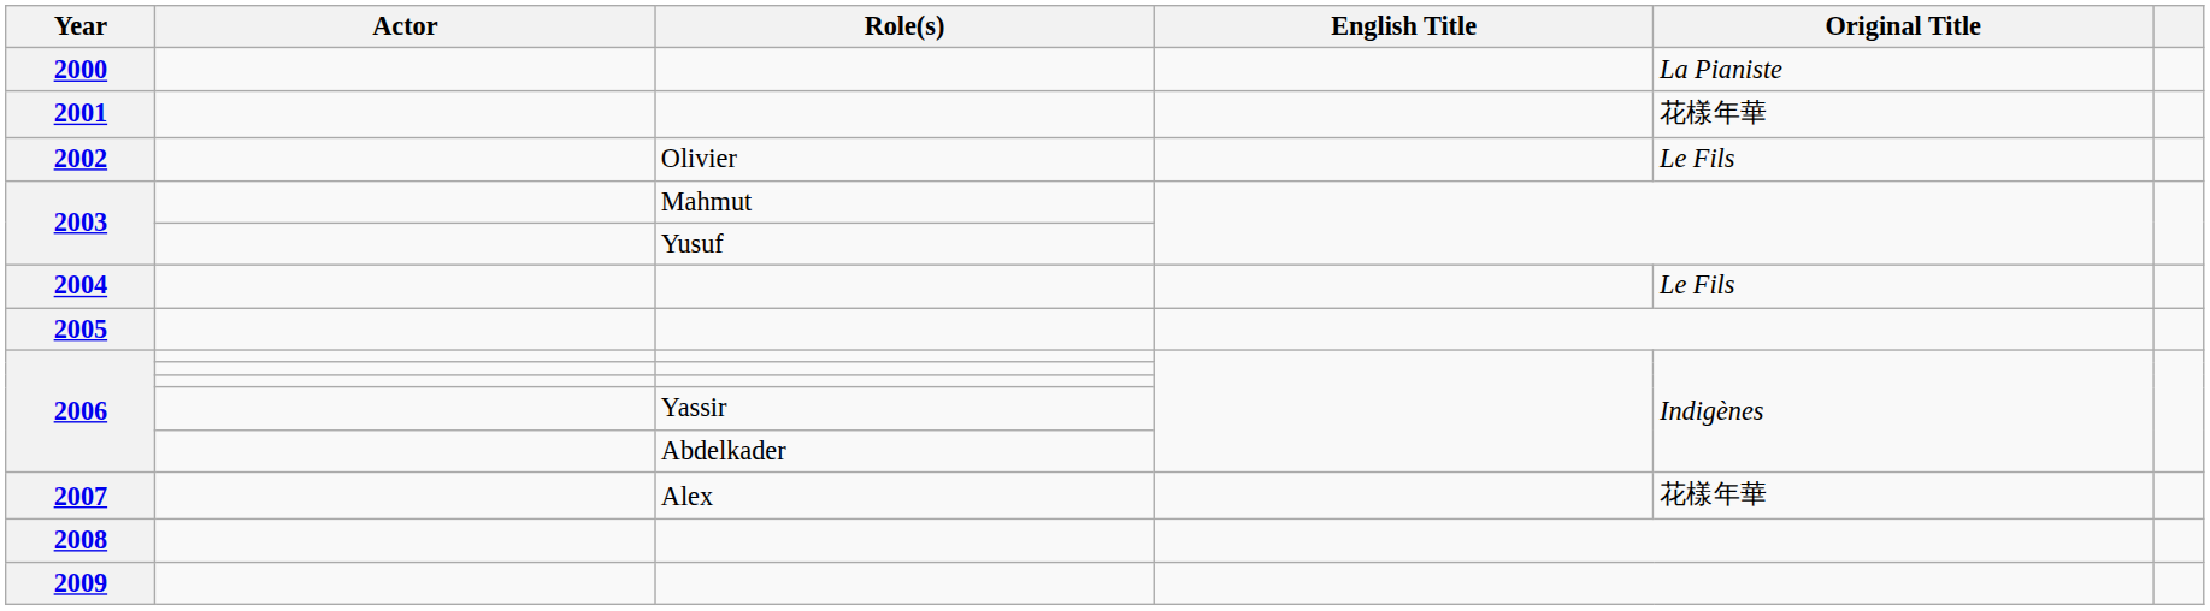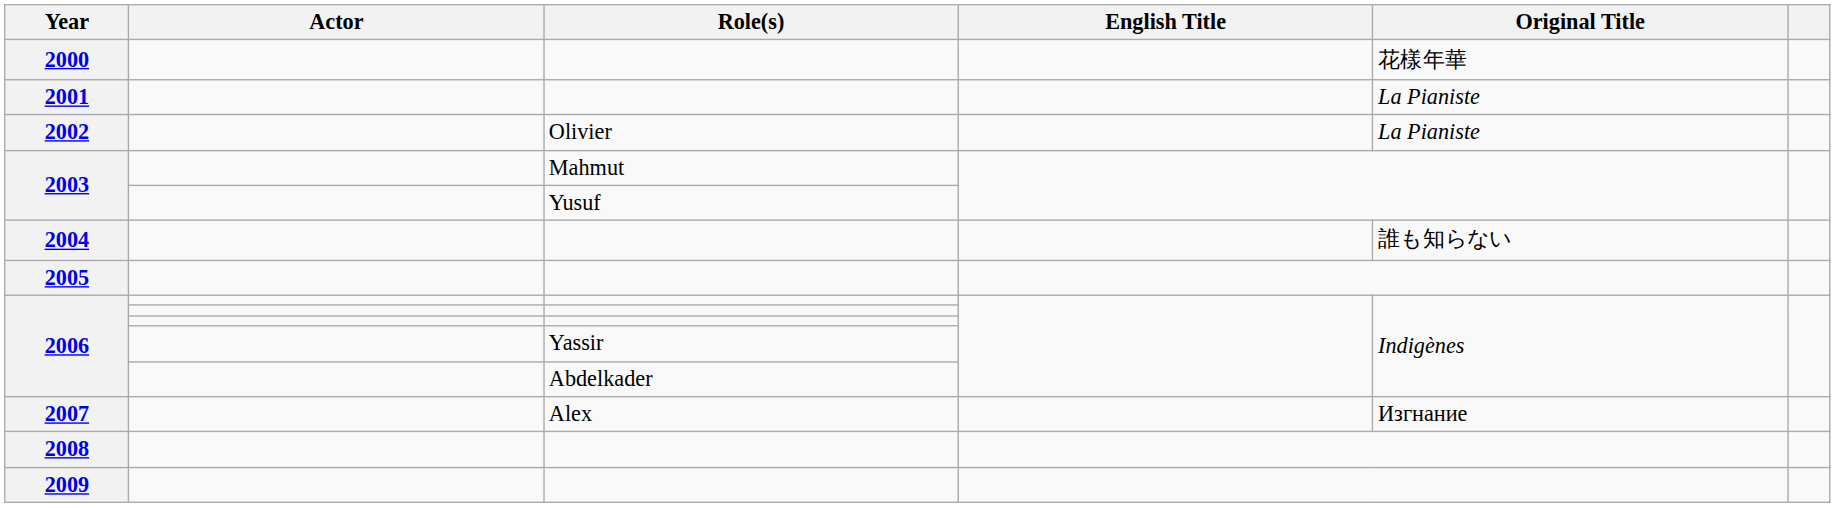2000 | Original Title: La Pianiste -> 花樣年華
2001 | Original Title: 花樣年華 -> La Pianiste
2002 | Original Title: Le Fils -> La Pianiste
2004 | Original Title: Le Fils -> 誰も知らない
2007 | Original Title: 花樣年華 -> Изгнание
